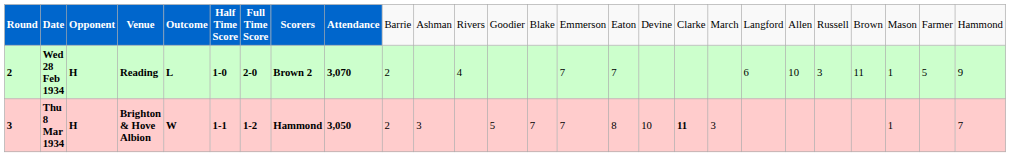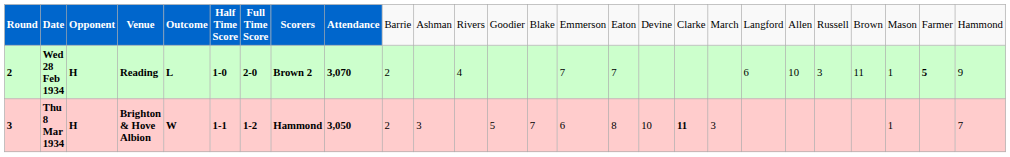Wed 28 Feb 1934 | column 25: normal -> bold
Thu 8 Mar 1934 | column 15: 7 -> 6
